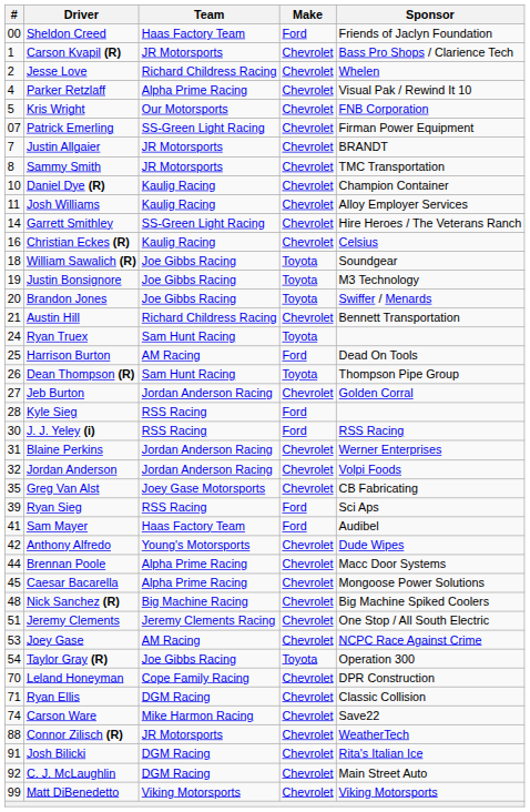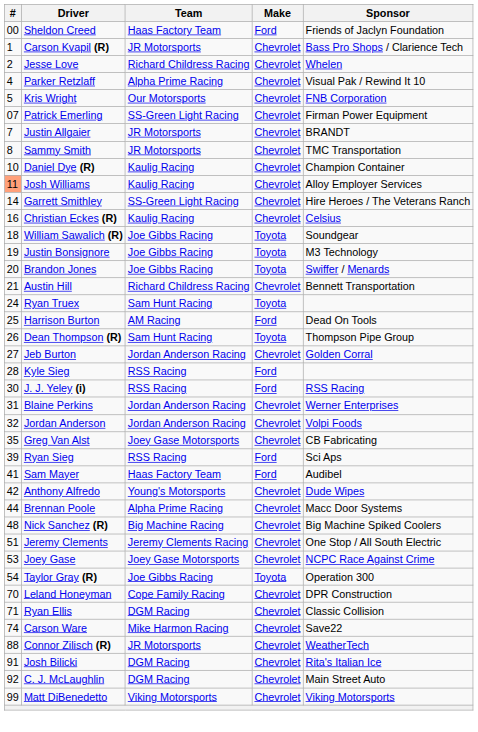Josh Williams | #: no background -> lightsalmon background
- row: 45 | Caesar Bacarella | Alpha Prime Racing | Chevrolet | Mongoose Power Solutions
Joey Gase | Team: AM Racing -> Joey Gase Motorsports
